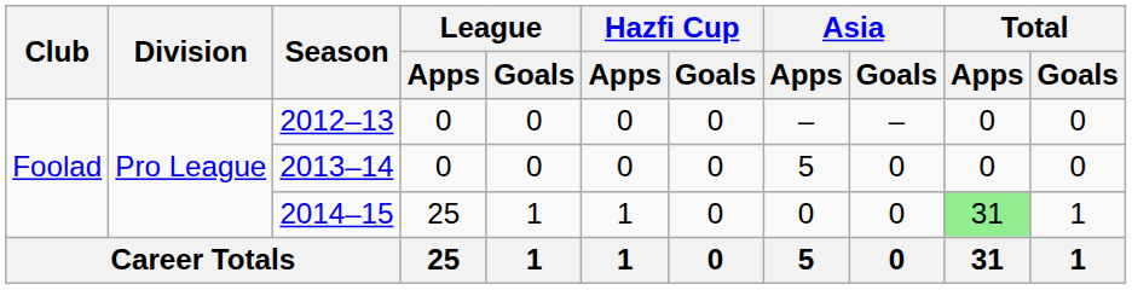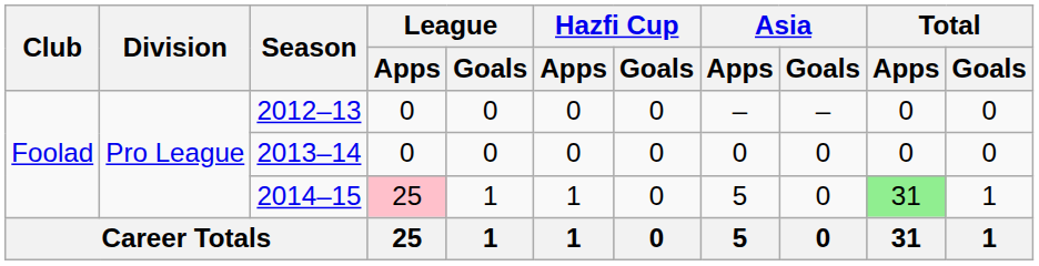2013–14 | Asia / Apps: 5 -> 0
2014–15 | League / Apps: no background -> pink background
2014–15 | Asia / Apps: 0 -> 5
